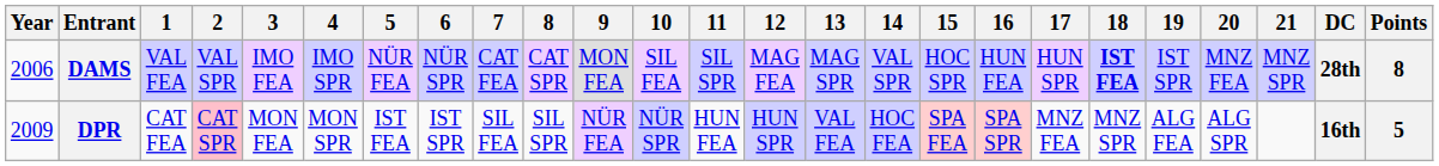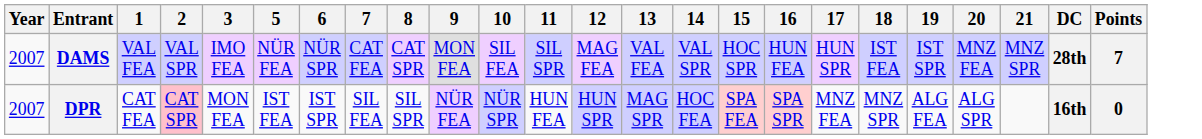- column: 4 | IMO SPR | MON SPR
DAMS | Year: 2006 -> 2007
DAMS | 13: MAG SPR -> VAL FEA
DAMS | 18: bold -> normal
DAMS | Points: 8 -> 7
DPR | Year: 2009 -> 2007
DPR | 13: VAL FEA -> MAG SPR
DPR | Points: 5 -> 0
